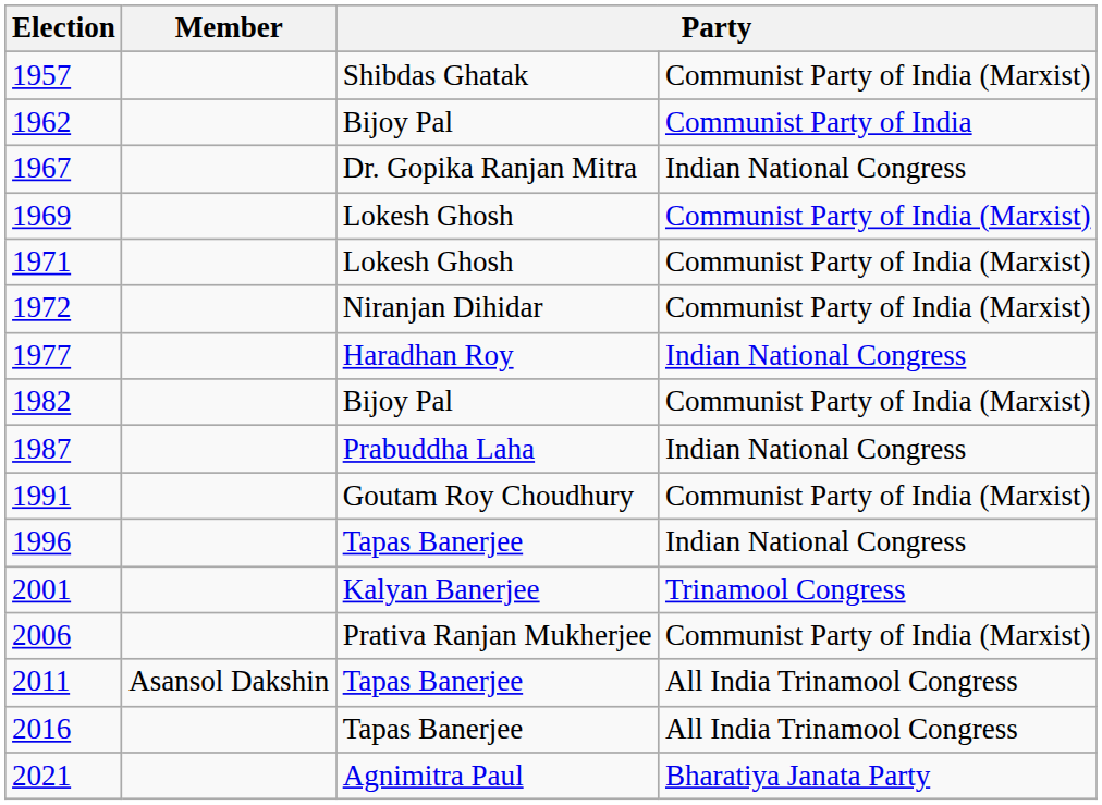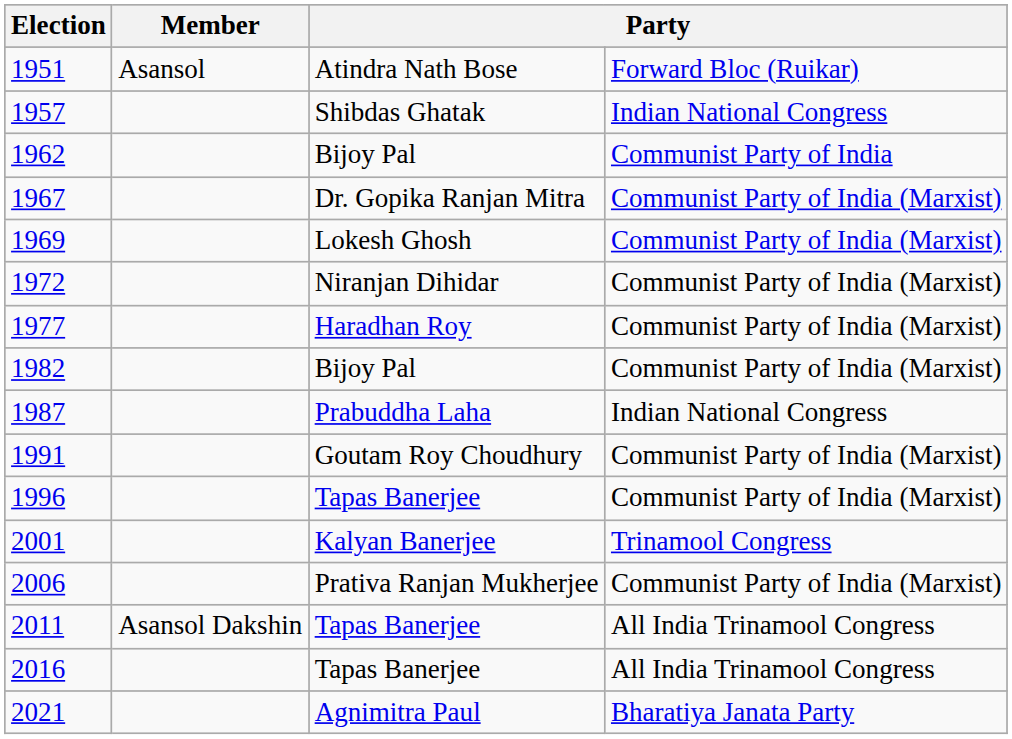+ row: 1951 | Asansol | Atindra Nath Bose | Forward Bloc (Ruikar)
1957 | column 4: Communist Party of India (Marxist) -> Indian National Congress
1967 | column 4: Indian National Congress -> Communist Party of India (Marxist)
- row: 1971 | Lokesh Ghosh | Communist Party of India (Marxist)
1977 | column 4: Indian National Congress -> Communist Party of India (Marxist)
1996 | column 4: Indian National Congress -> Communist Party of India (Marxist)
